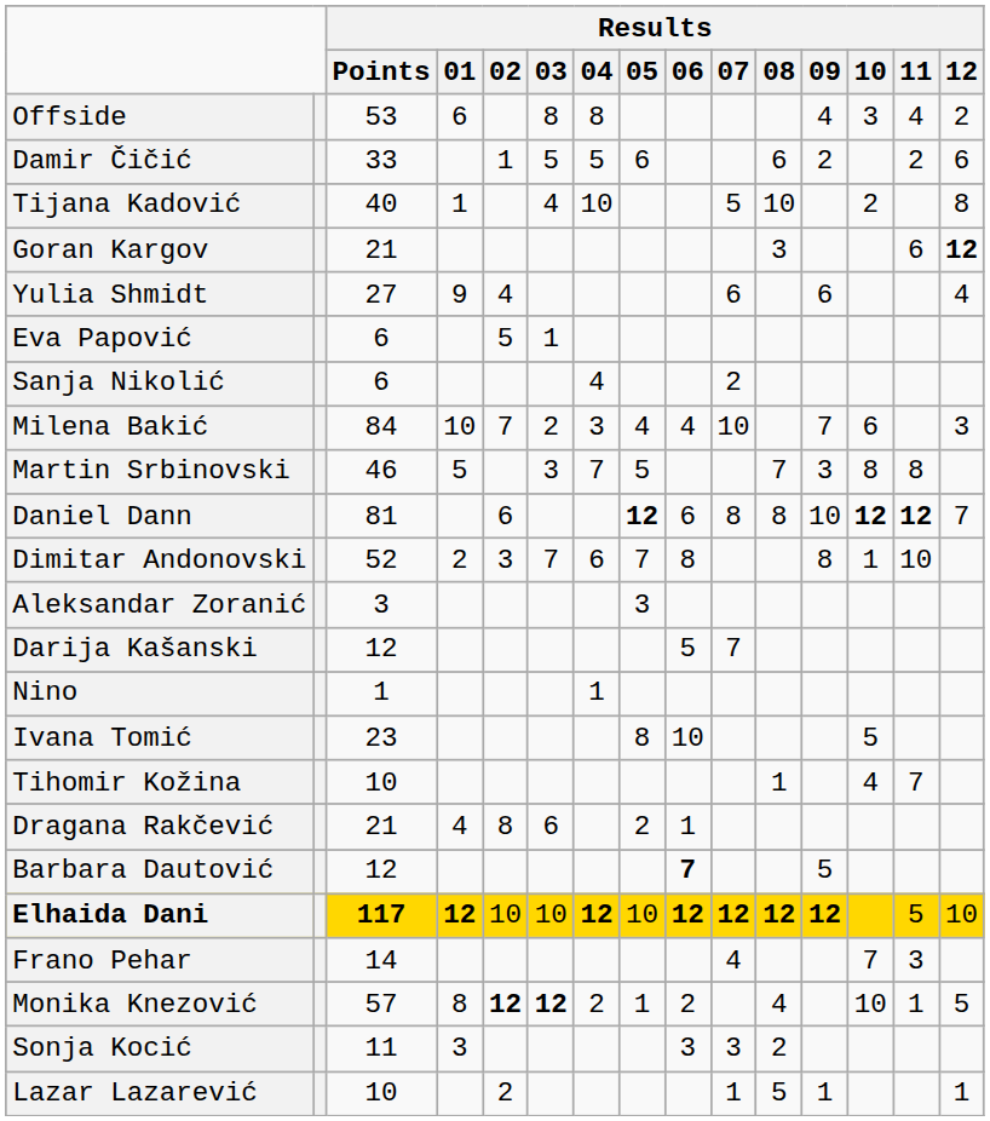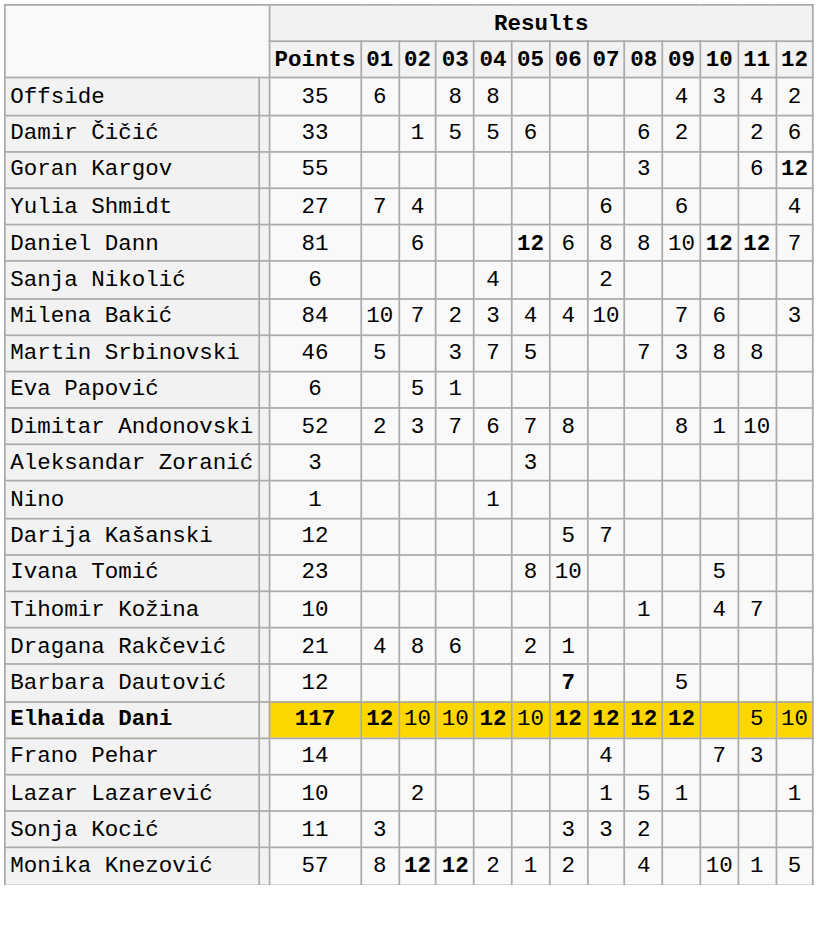Offside | Results / Points: 53 -> 35
- row: Tijana Kadović | 40 | 1 | 4 | 10 | 5 | 10 | 2 | 8
Goran Kargov | Results / Points: 21 -> 55
Yulia Shmidt | Results / 01: 9 -> 7
rows swapped: Daniel Dann <-> Eva Papović
rows swapped: Darija Kašanski <-> Nino
rows swapped: Monika Knezović <-> Lazar Lazarević
